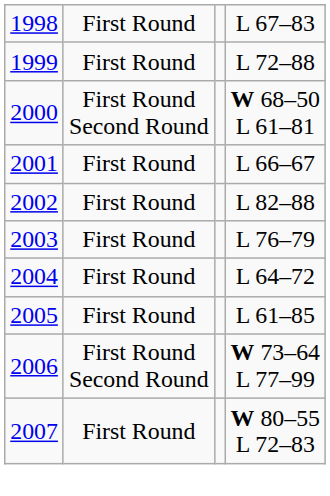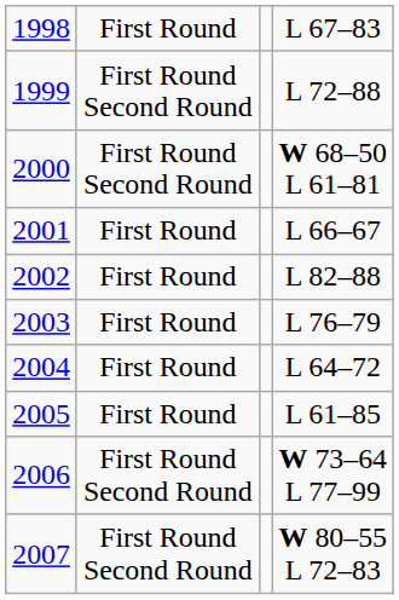1999 | column 2: First Round -> First Round Second Round
2007 | column 2: First Round -> First Round Second Round
